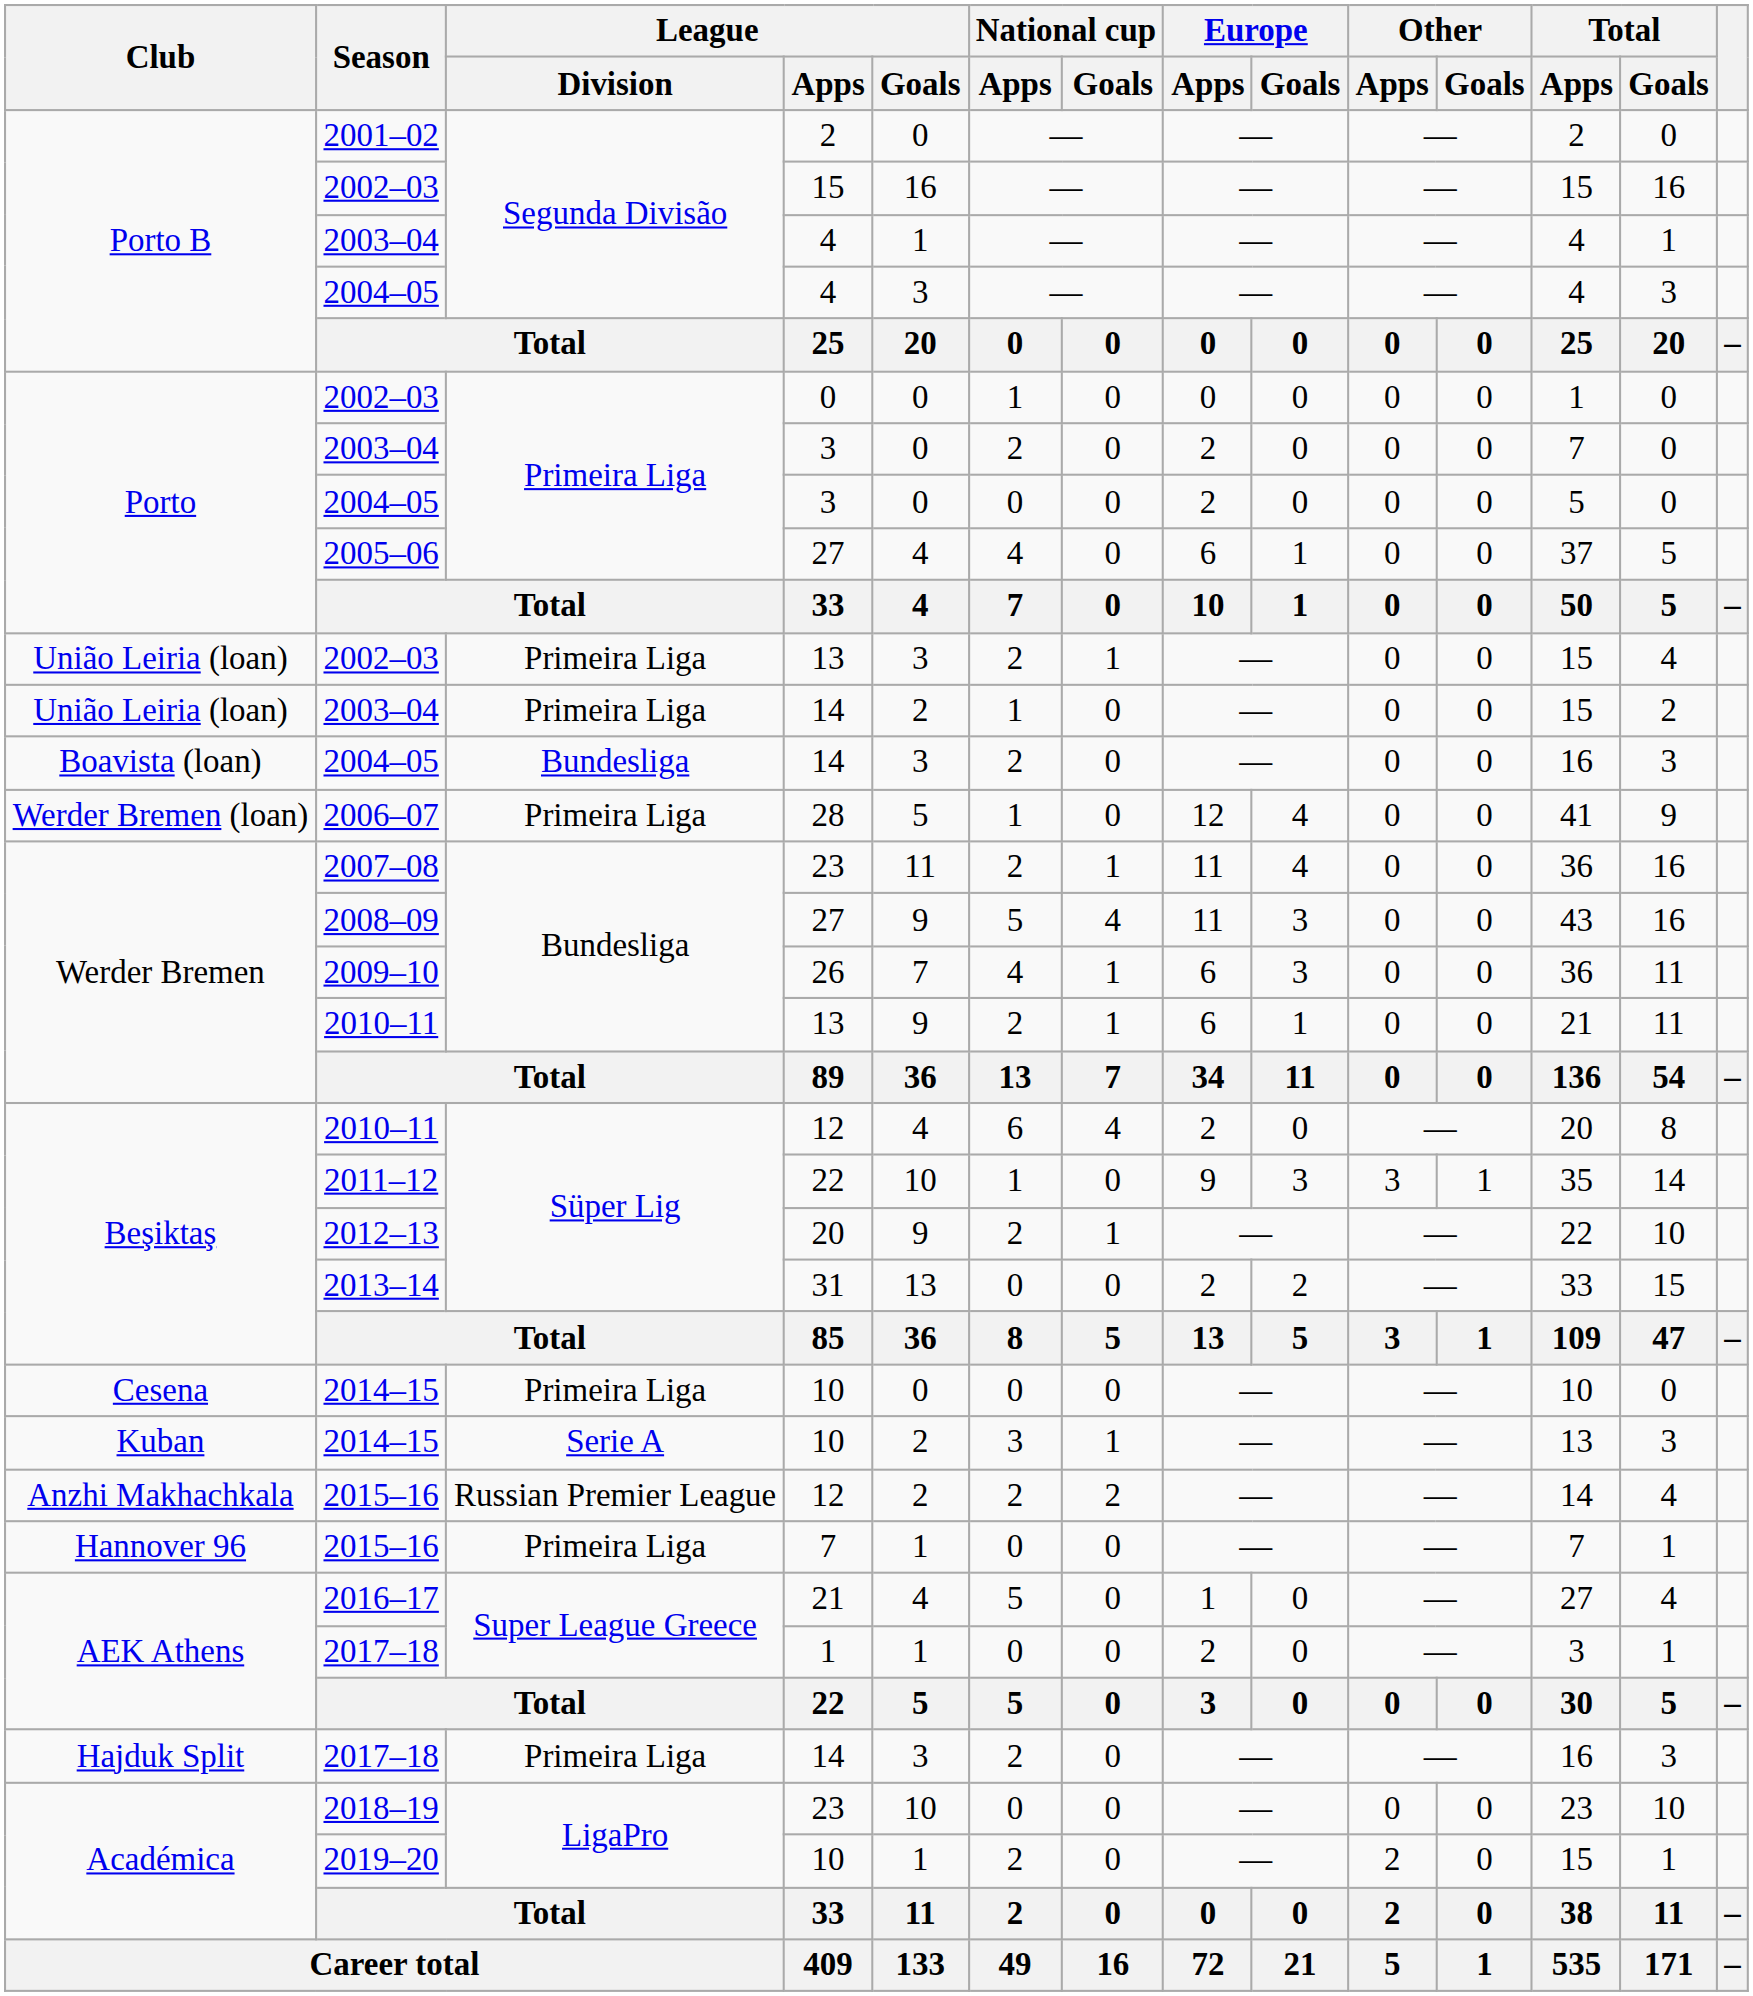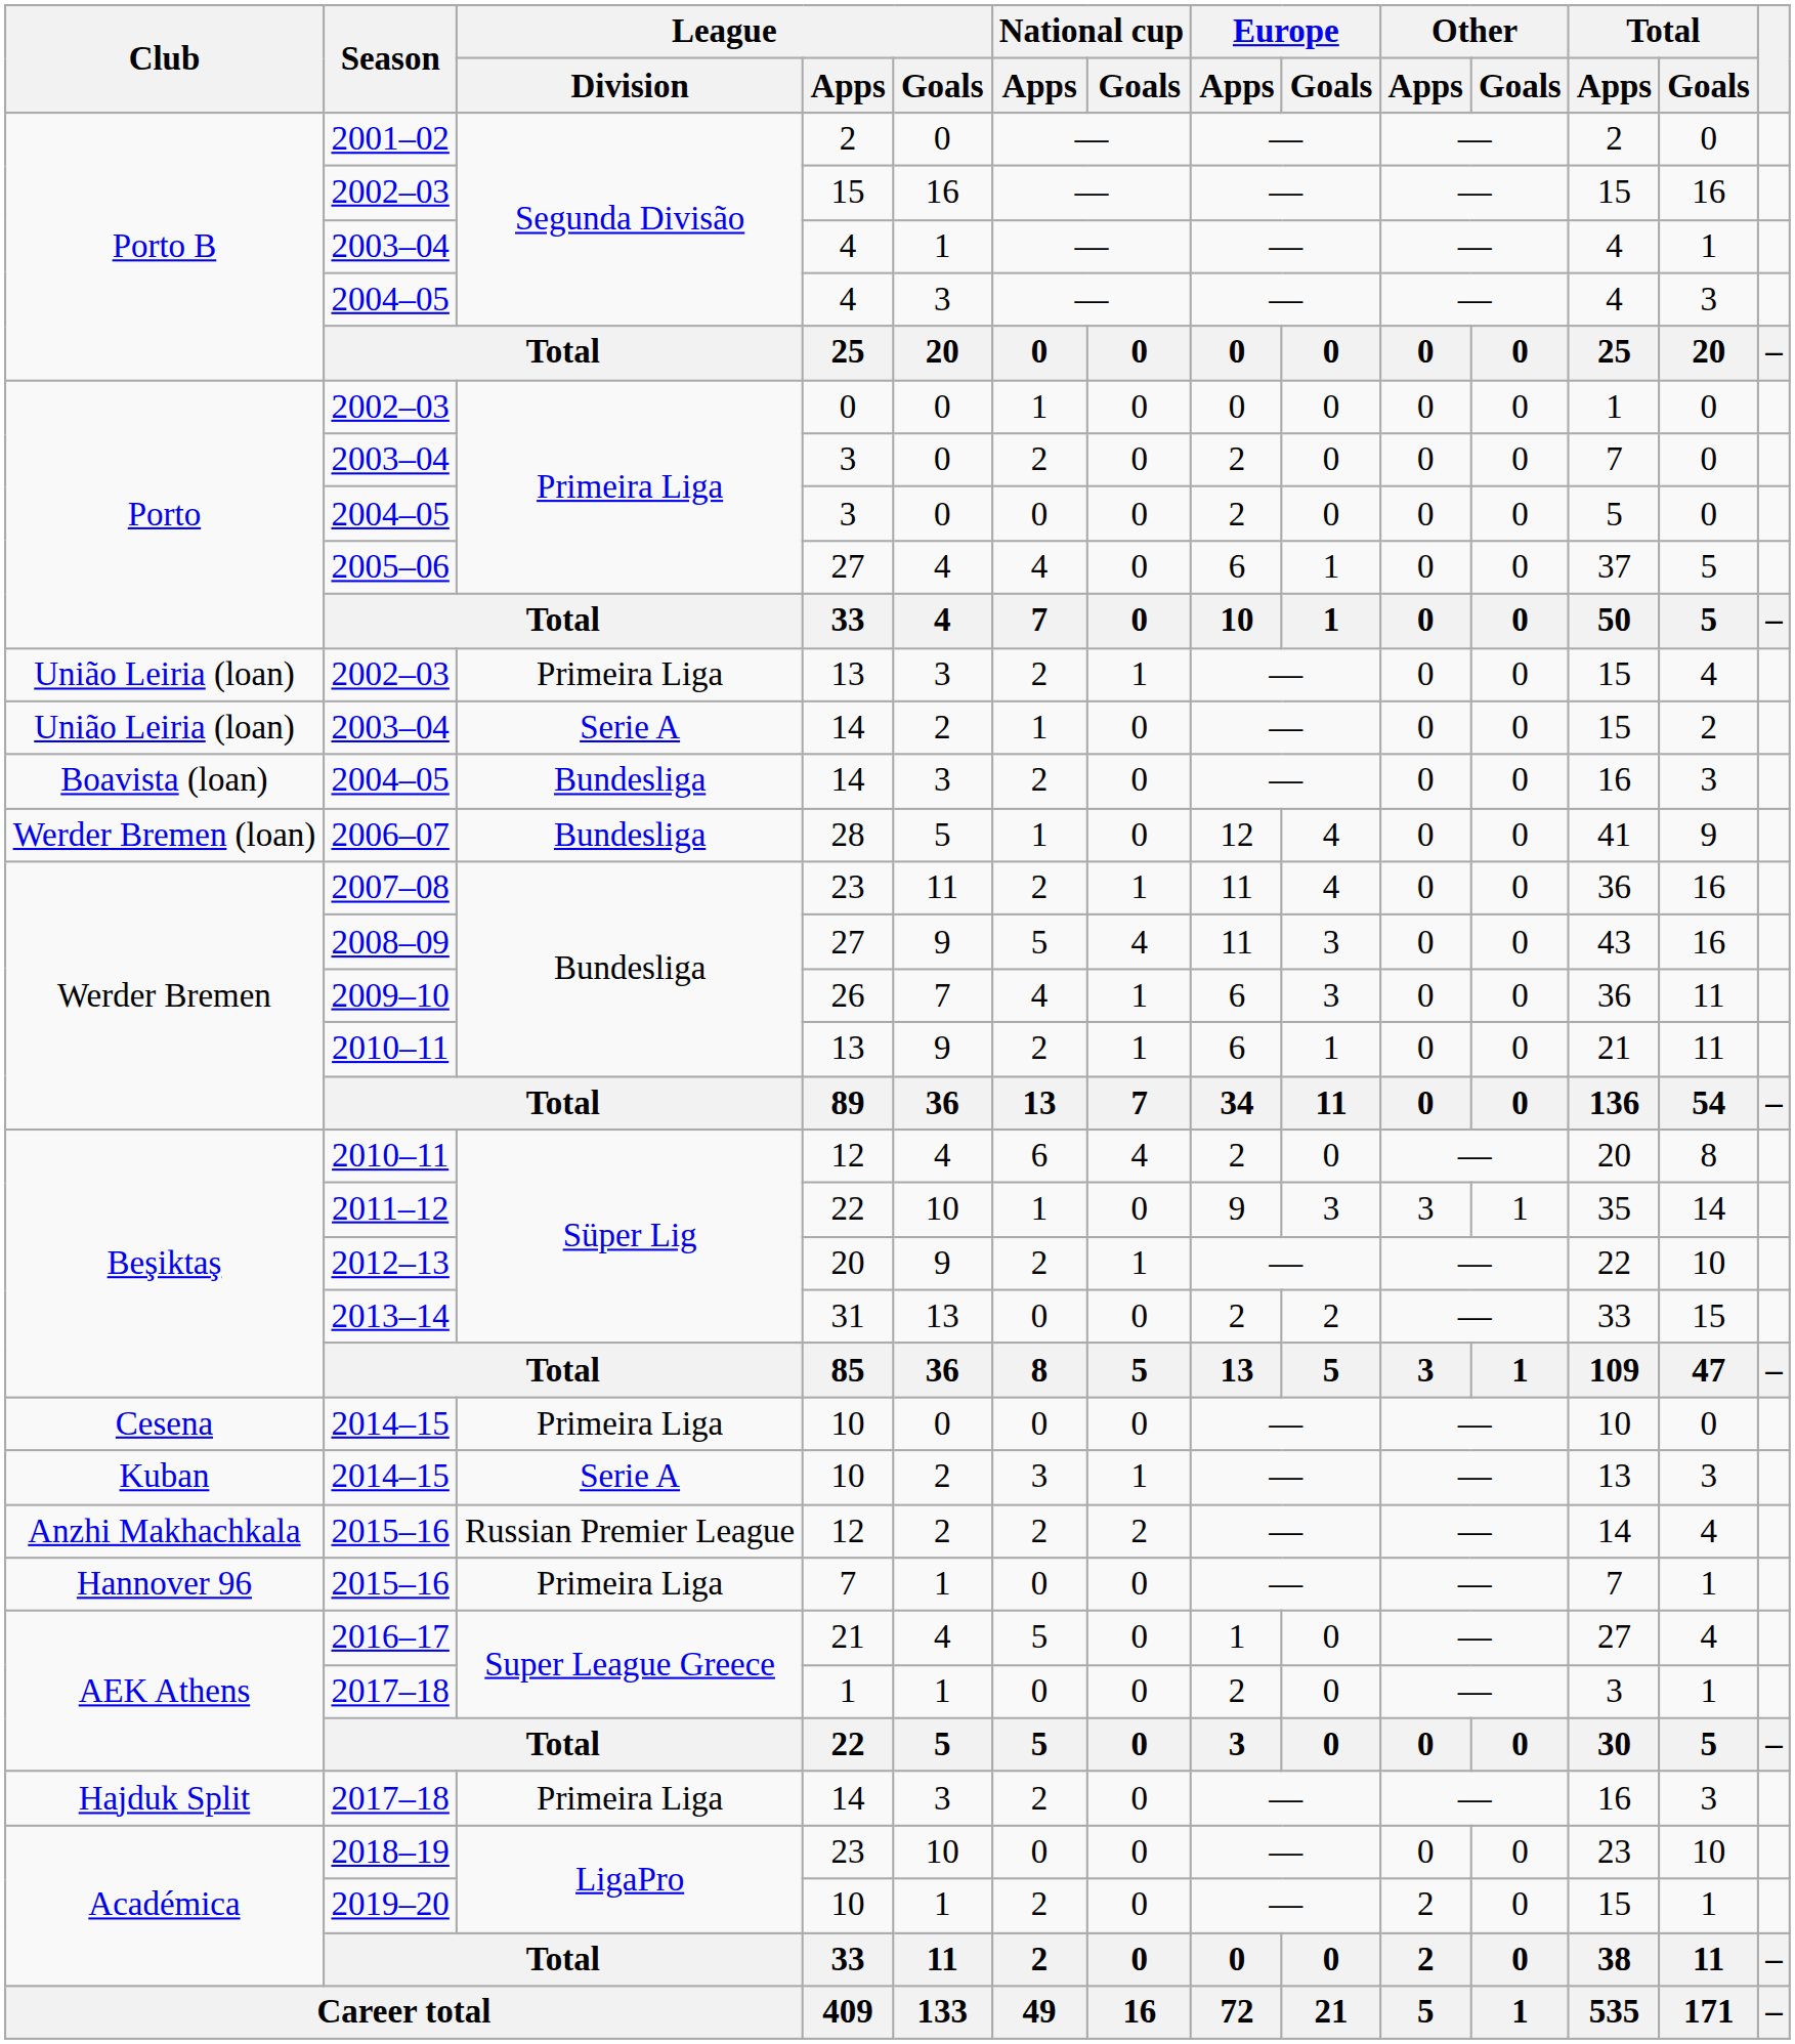União Leiria (loan) / 2003–04 | League / Division: Primeira Liga -> Serie A
2006–07 | League / Division: Primeira Liga -> Bundesliga
